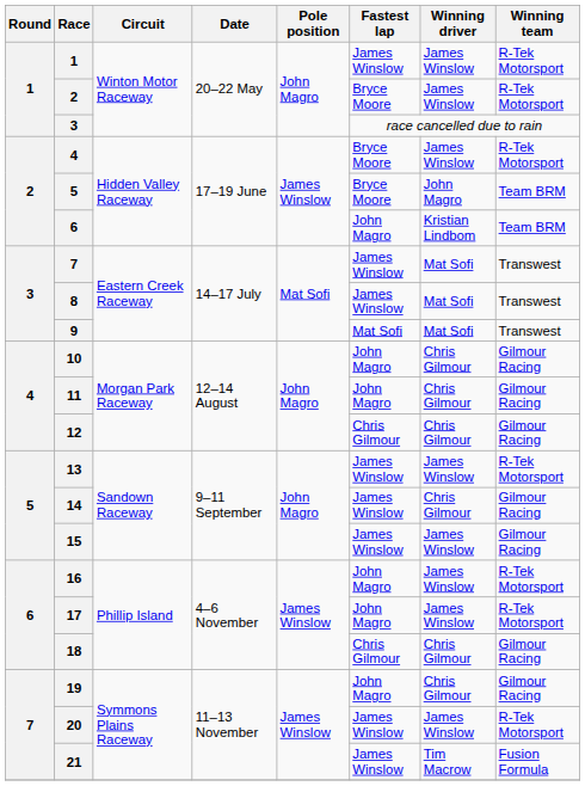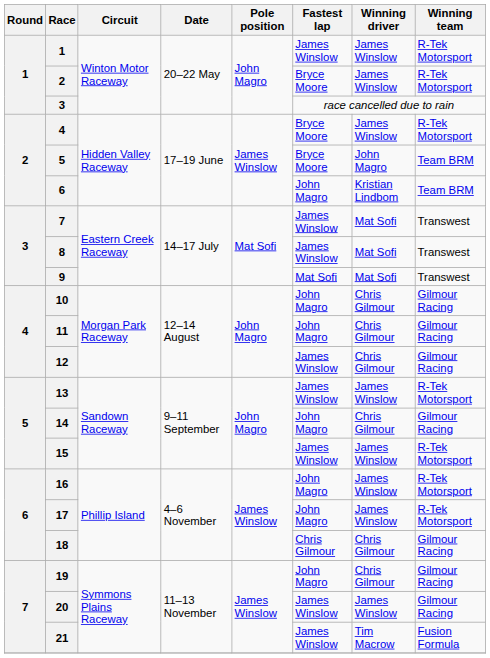12 | Fastest lap: Chris Gilmour -> James Winslow
14 | Fastest lap: James Winslow -> John Magro
15 | Winning team: Gilmour Racing -> R-Tek Motorsport
20 | Winning team: R-Tek Motorsport -> Gilmour Racing
